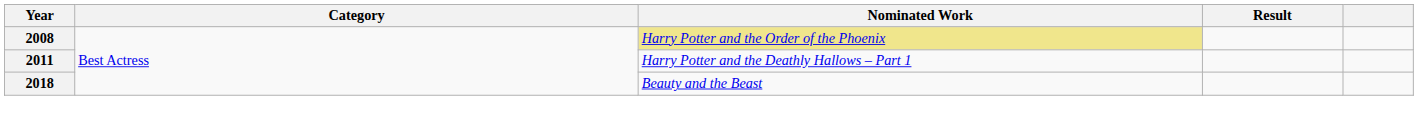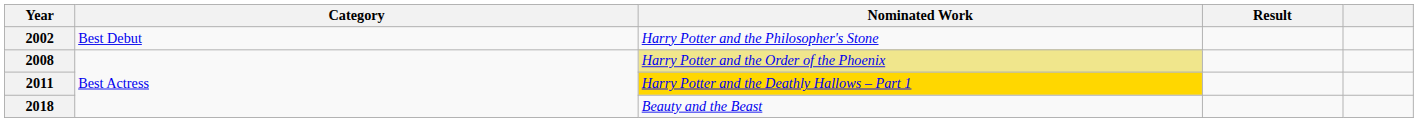+ row: 2002 | Best Debut | Harry Potter and the Philosopher's Stone
2011 | Nominated Work: no background -> gold background
